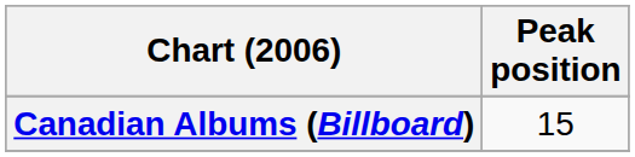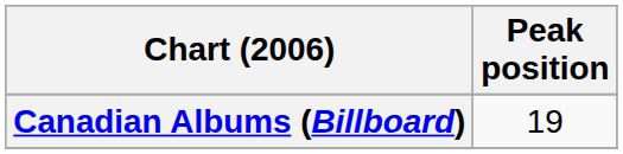Canadian Albums (Billboard) | Peak position: 15 -> 19
